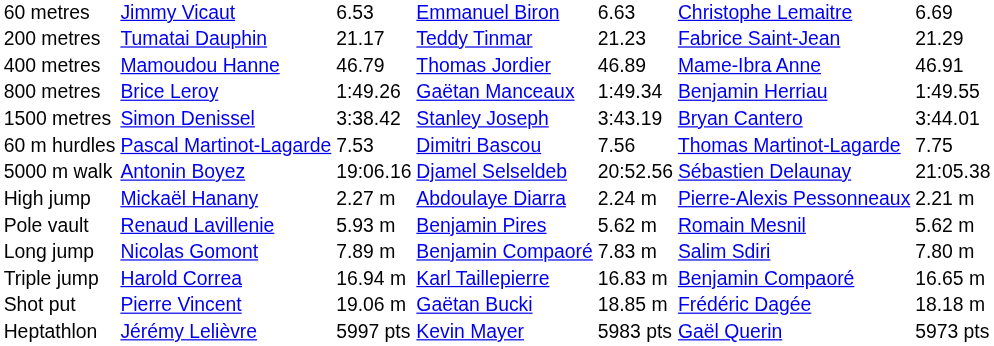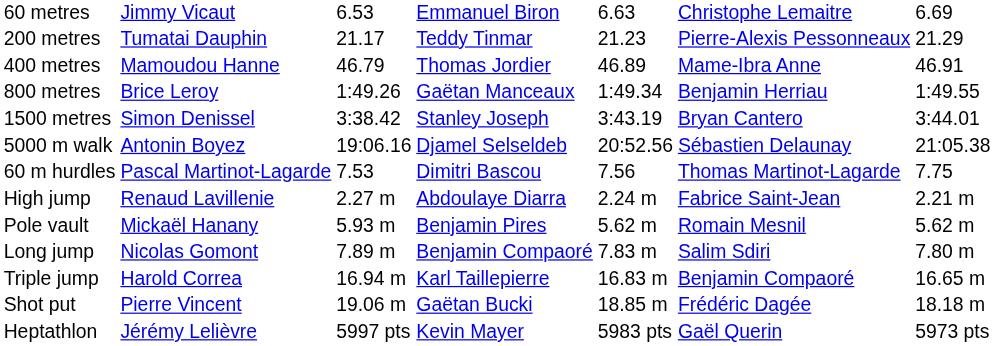200 metres | column 6: Fabrice Saint-Jean -> Pierre-Alexis Pessonneaux
rows swapped: 5000 m walk <-> 60 m hurdles
High jump | column 2: Mickaël Hanany -> Renaud Lavillenie
High jump | column 6: Pierre-Alexis Pessonneaux -> Fabrice Saint-Jean
Pole vault | column 2: Renaud Lavillenie -> Mickaël Hanany
